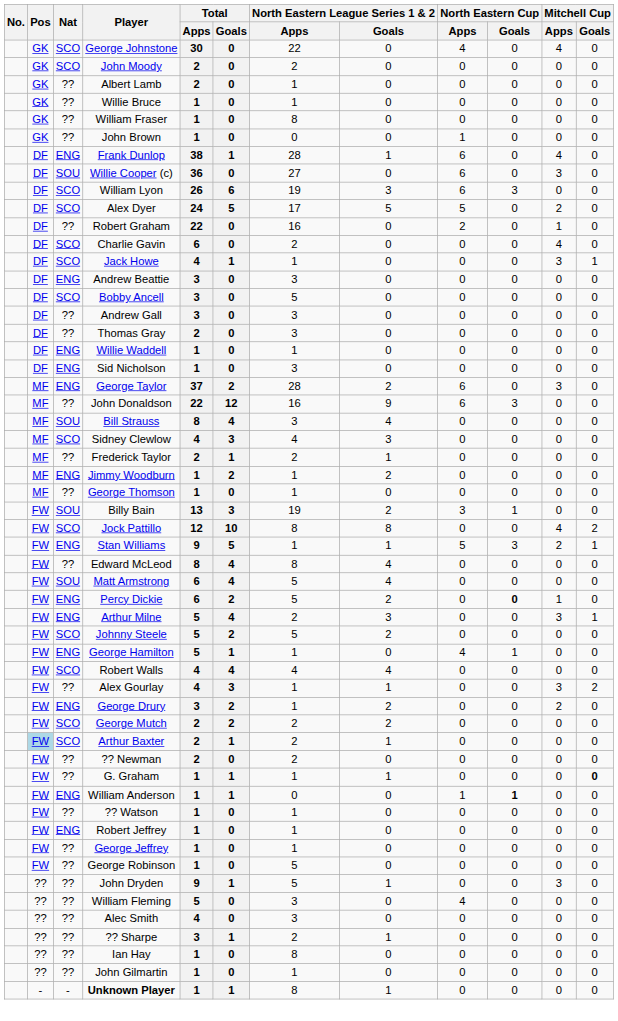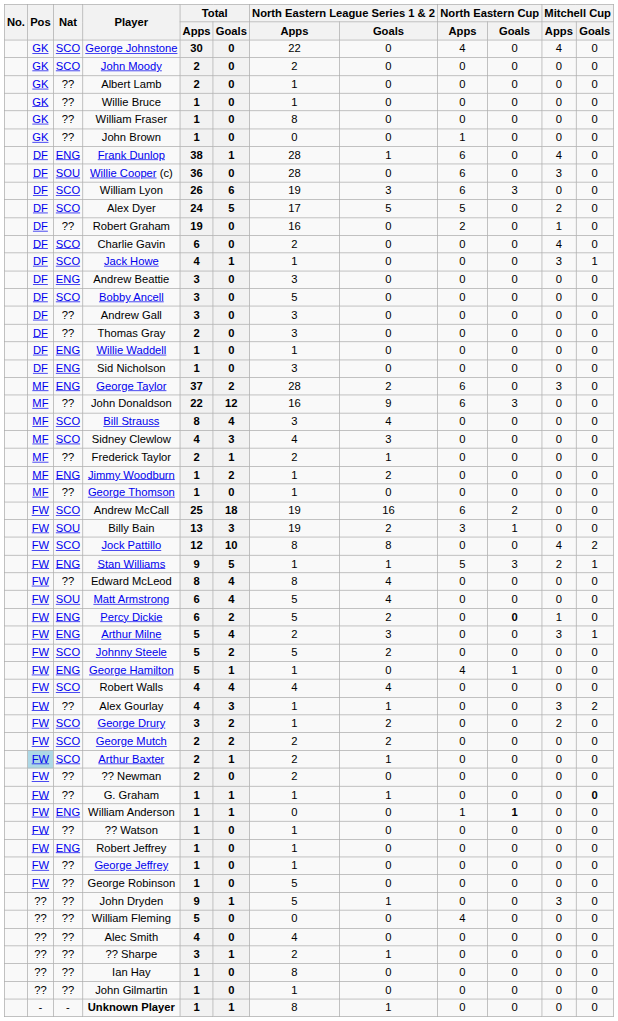Willie Cooper (c) | North Eastern League Series 1 & 2 / Apps: 27 -> 28
Robert Graham | Total / Apps: 22 -> 19
Bill Strauss | Nat: SOU -> SCO
+ row: FW | SCO | Andrew McCall | 25 | 18 | 19 | 16 | 6 | 2 | 0 | 0
George Drury | Nat: ENG -> SCO
William Fleming | North Eastern League Series 1 & 2 / Apps: 3 -> 0
Alec Smith | North Eastern League Series 1 & 2 / Apps: 3 -> 4
